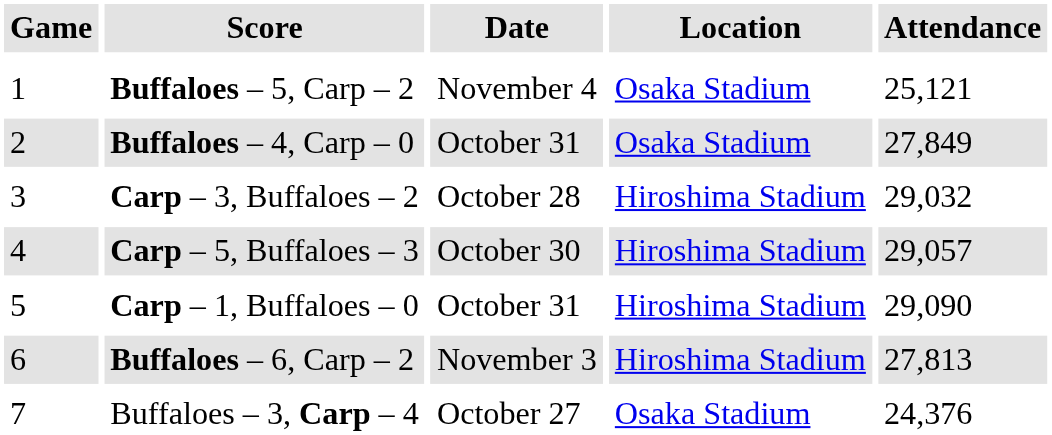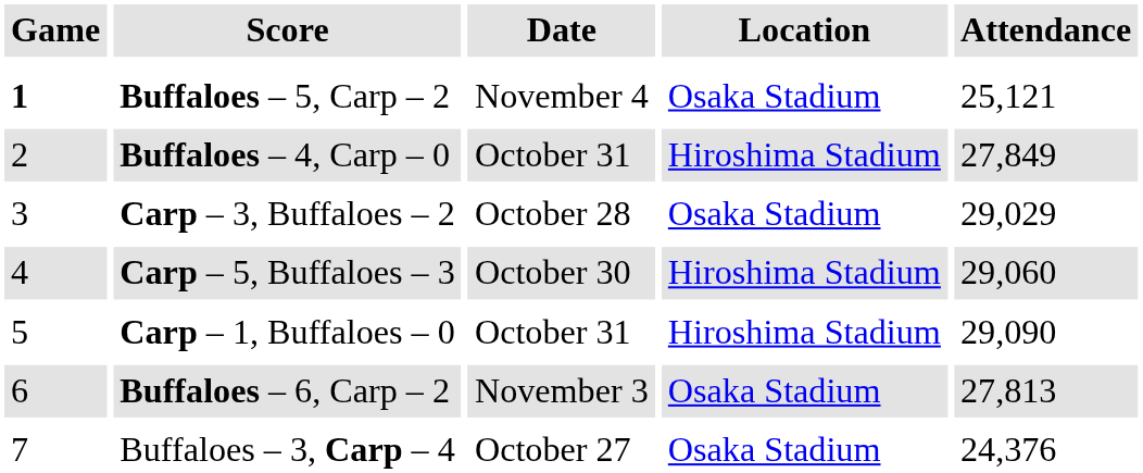Buffaloes – 5, Carp – 2 | Game: normal -> bold
Buffaloes – 4, Carp – 0 | Location: Osaka Stadium -> Hiroshima Stadium
Carp – 3, Buffaloes – 2 | Location: Hiroshima Stadium -> Osaka Stadium
Carp – 3, Buffaloes – 2 | Attendance: 29,032 -> 29,029
Carp – 5, Buffaloes – 3 | Attendance: 29,057 -> 29,060
Buffaloes – 6, Carp – 2 | Location: Hiroshima Stadium -> Osaka Stadium
